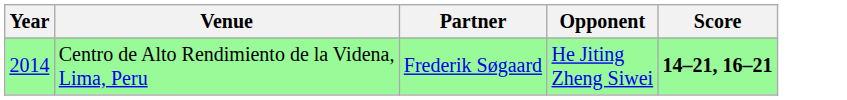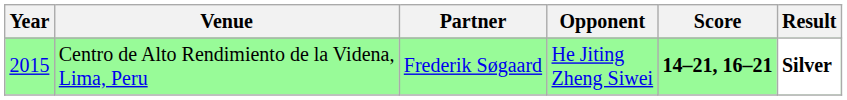+ column: Result | Silver
Centro de Alto Rendimiento de la Videna, Lima, Peru | Year: 2014 -> 2015
